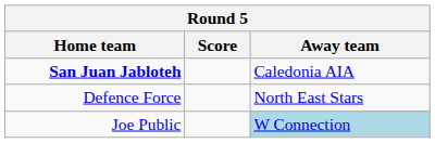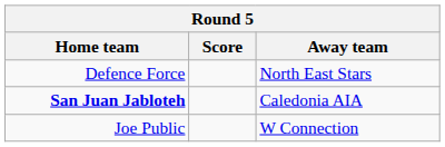rows swapped: Defence Force <-> San Juan Jabloteh
Joe Public | Away team: lightblue background -> no background
